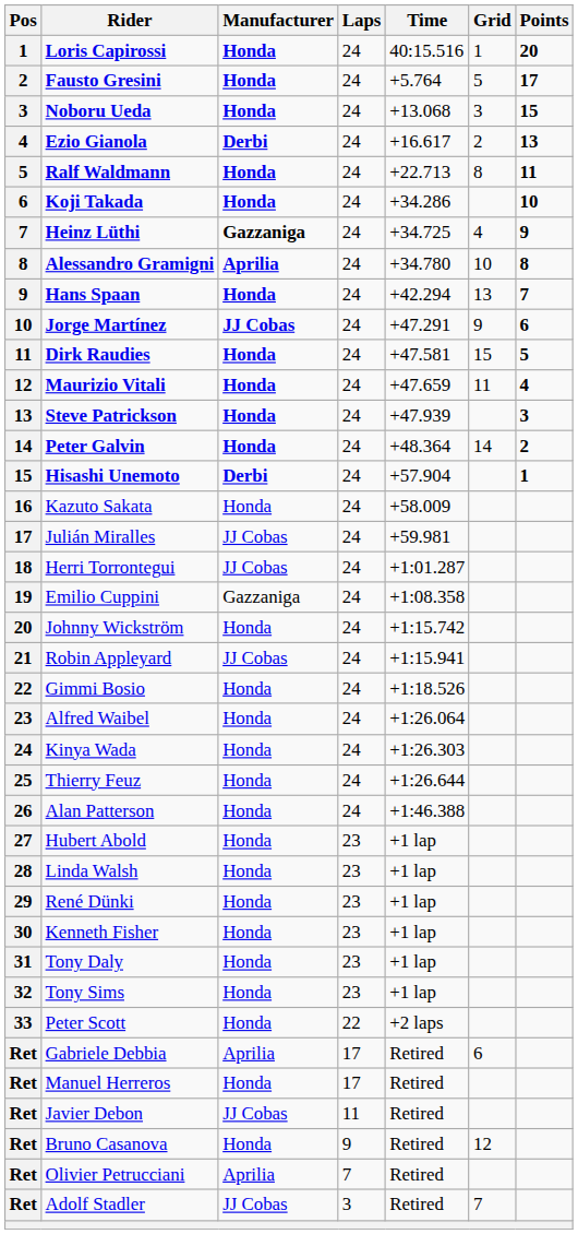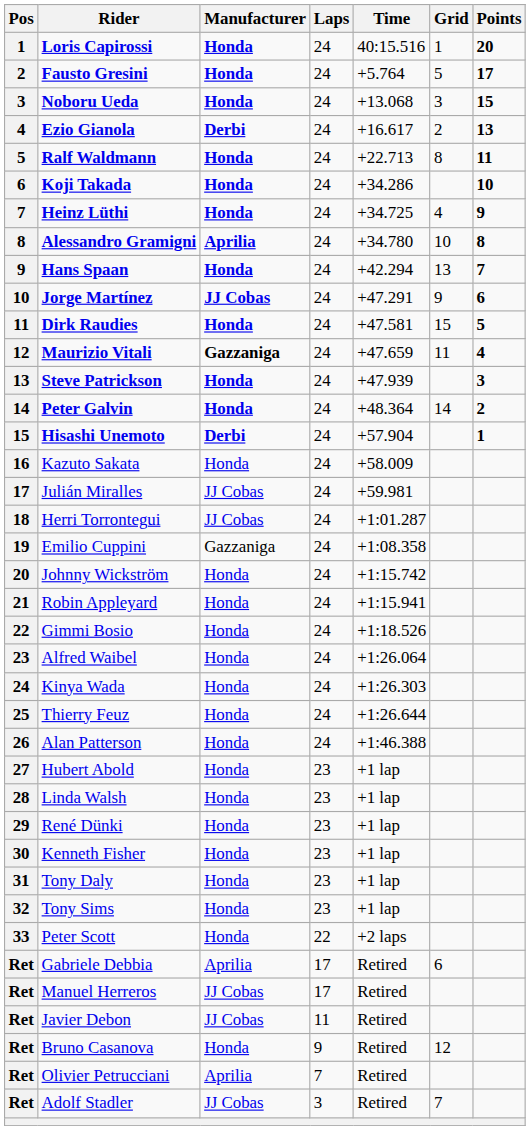Heinz Lüthi | Manufacturer: Gazzaniga -> Honda
Maurizio Vitali | Manufacturer: Honda -> Gazzaniga
Robin Appleyard | Manufacturer: JJ Cobas -> Honda
Manuel Herreros | Manufacturer: Honda -> JJ Cobas
